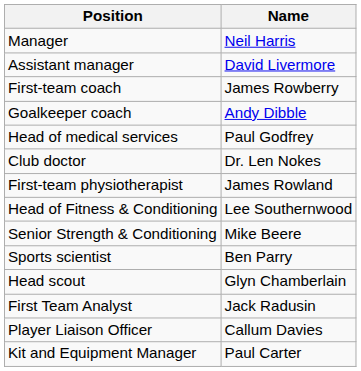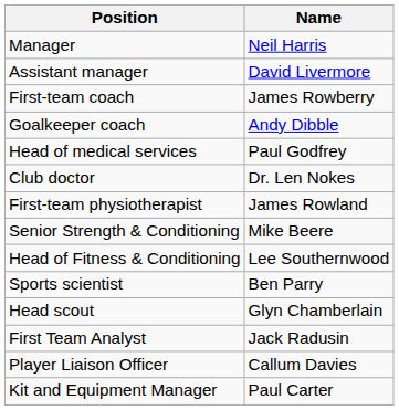rows swapped: Head of Fitness & Conditioning <-> Senior Strength & Conditioning
